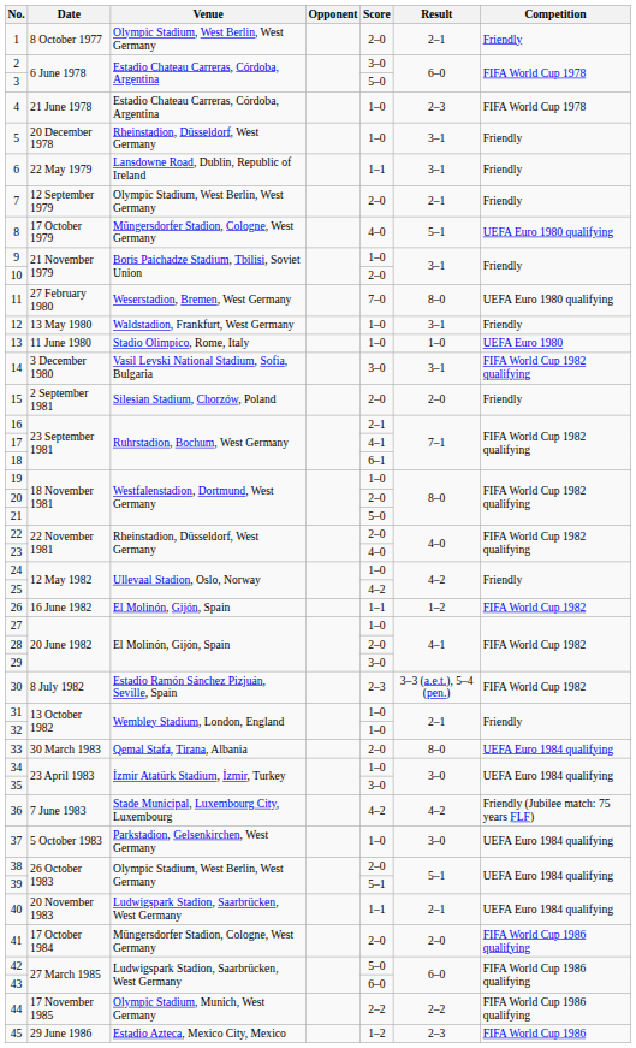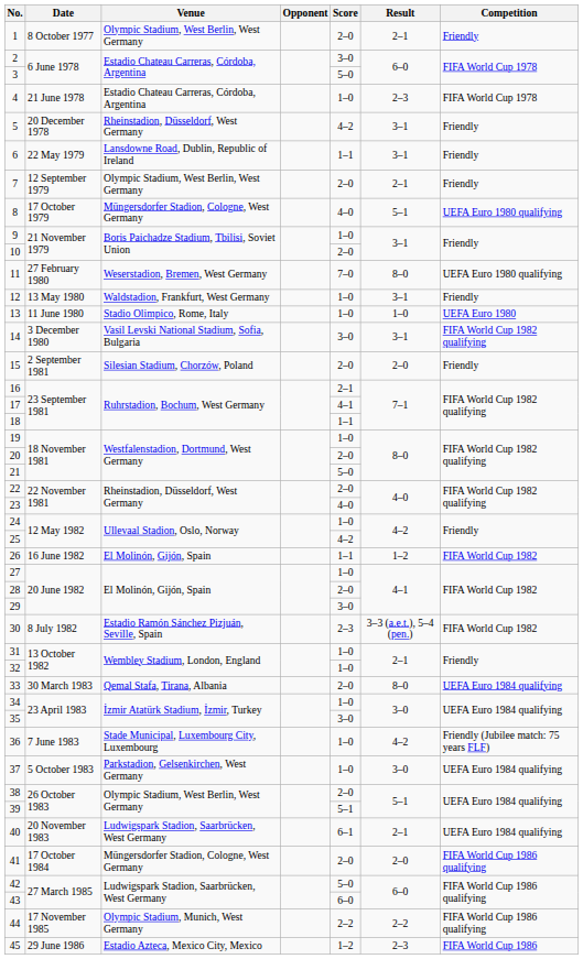5 | Score: 1–0 -> 4–2
18 | Score: 6–1 -> 1–1
36 | Score: 4–2 -> 1–0
40 | Score: 1–1 -> 6–1
